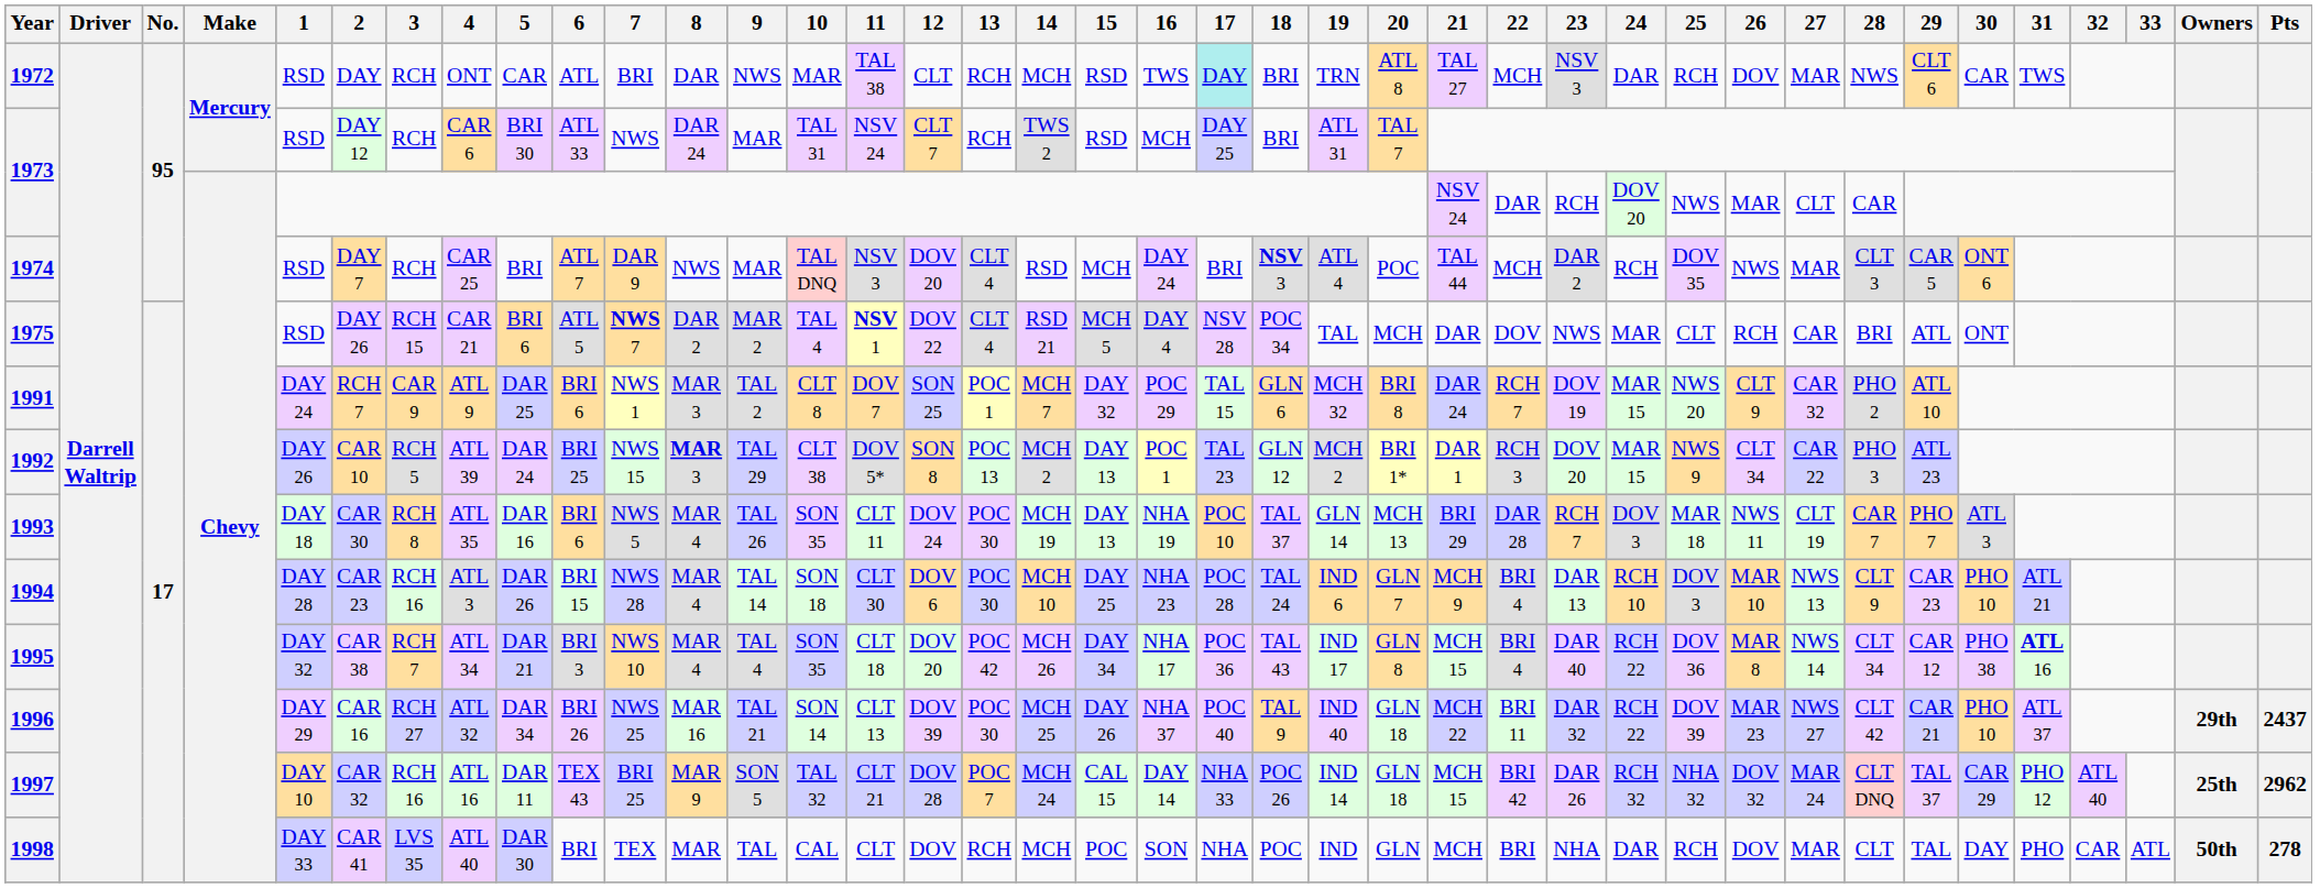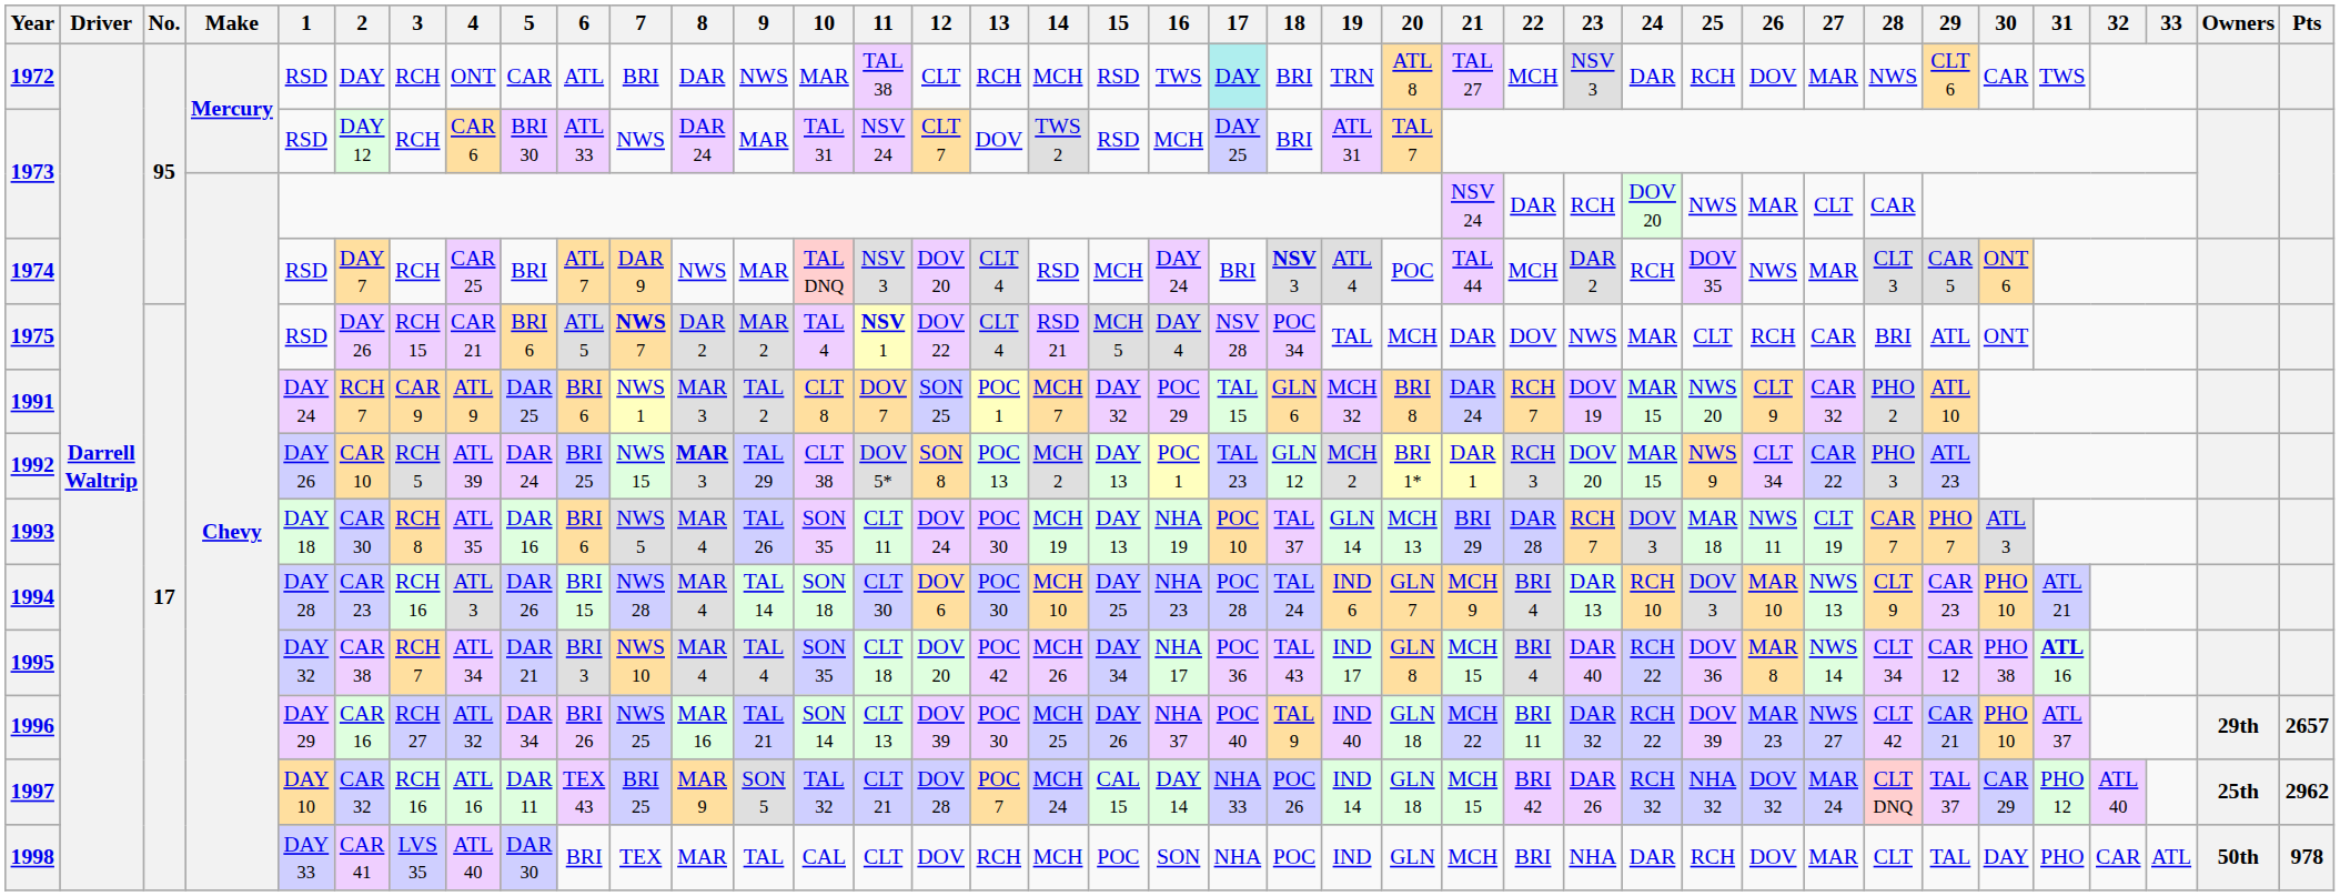1973 / Mercury | 13: RCH -> DOV
1996 | Pts: 2437 -> 2657
1998 | Pts: 278 -> 978
